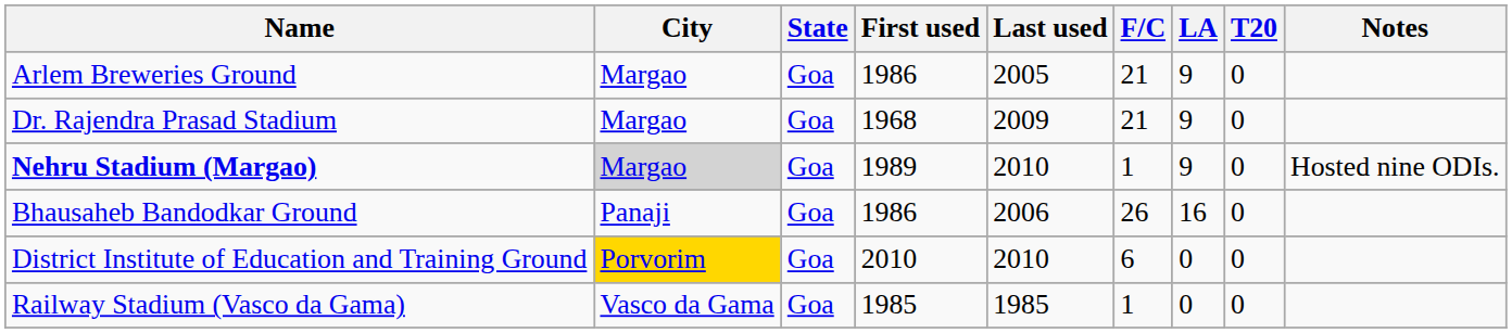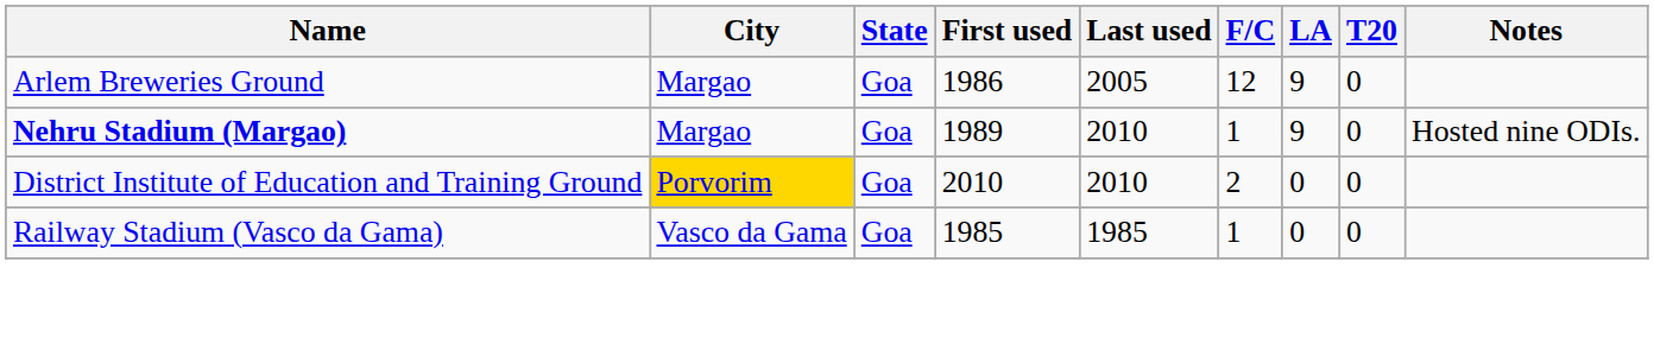Arlem Breweries Ground | F/C: 21 -> 12
- row: Dr. Rajendra Prasad Stadium | Margao | Goa | 1968 | 2009 | 21 | 9 | 0
Nehru Stadium (Margao) | City: lightgrey background -> no background
- row: Bhausaheb Bandodkar Ground | Panaji | Goa | 1986 | 2006 | 26 | 16 | 0
District Institute of Education and Training Ground | F/C: 6 -> 2
